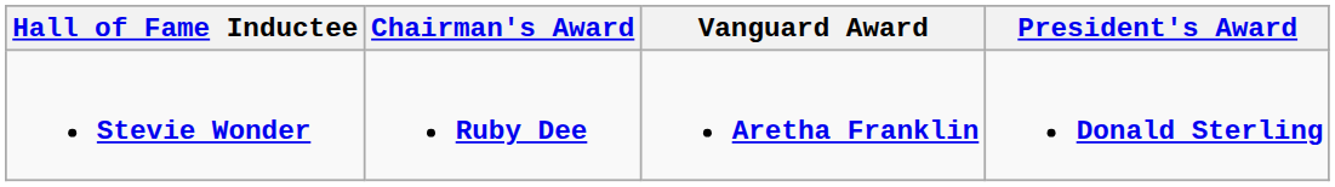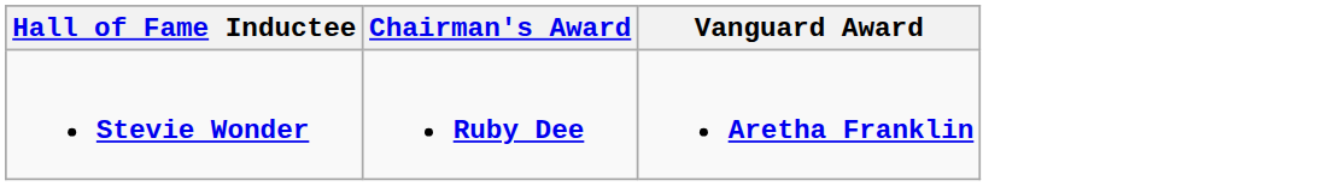- column: President's Award | Donald Sterling
